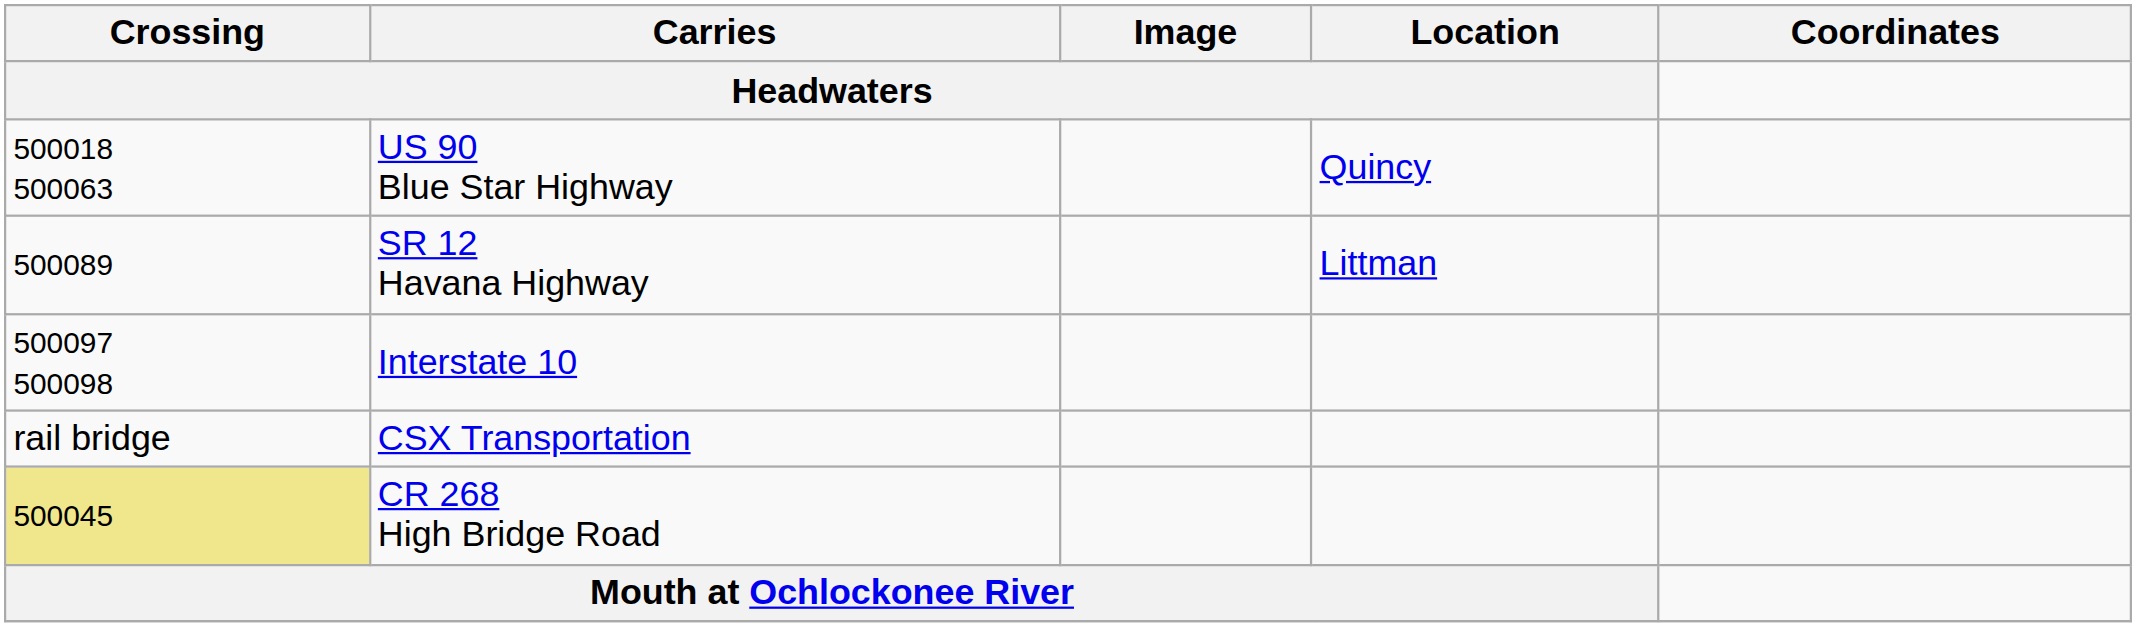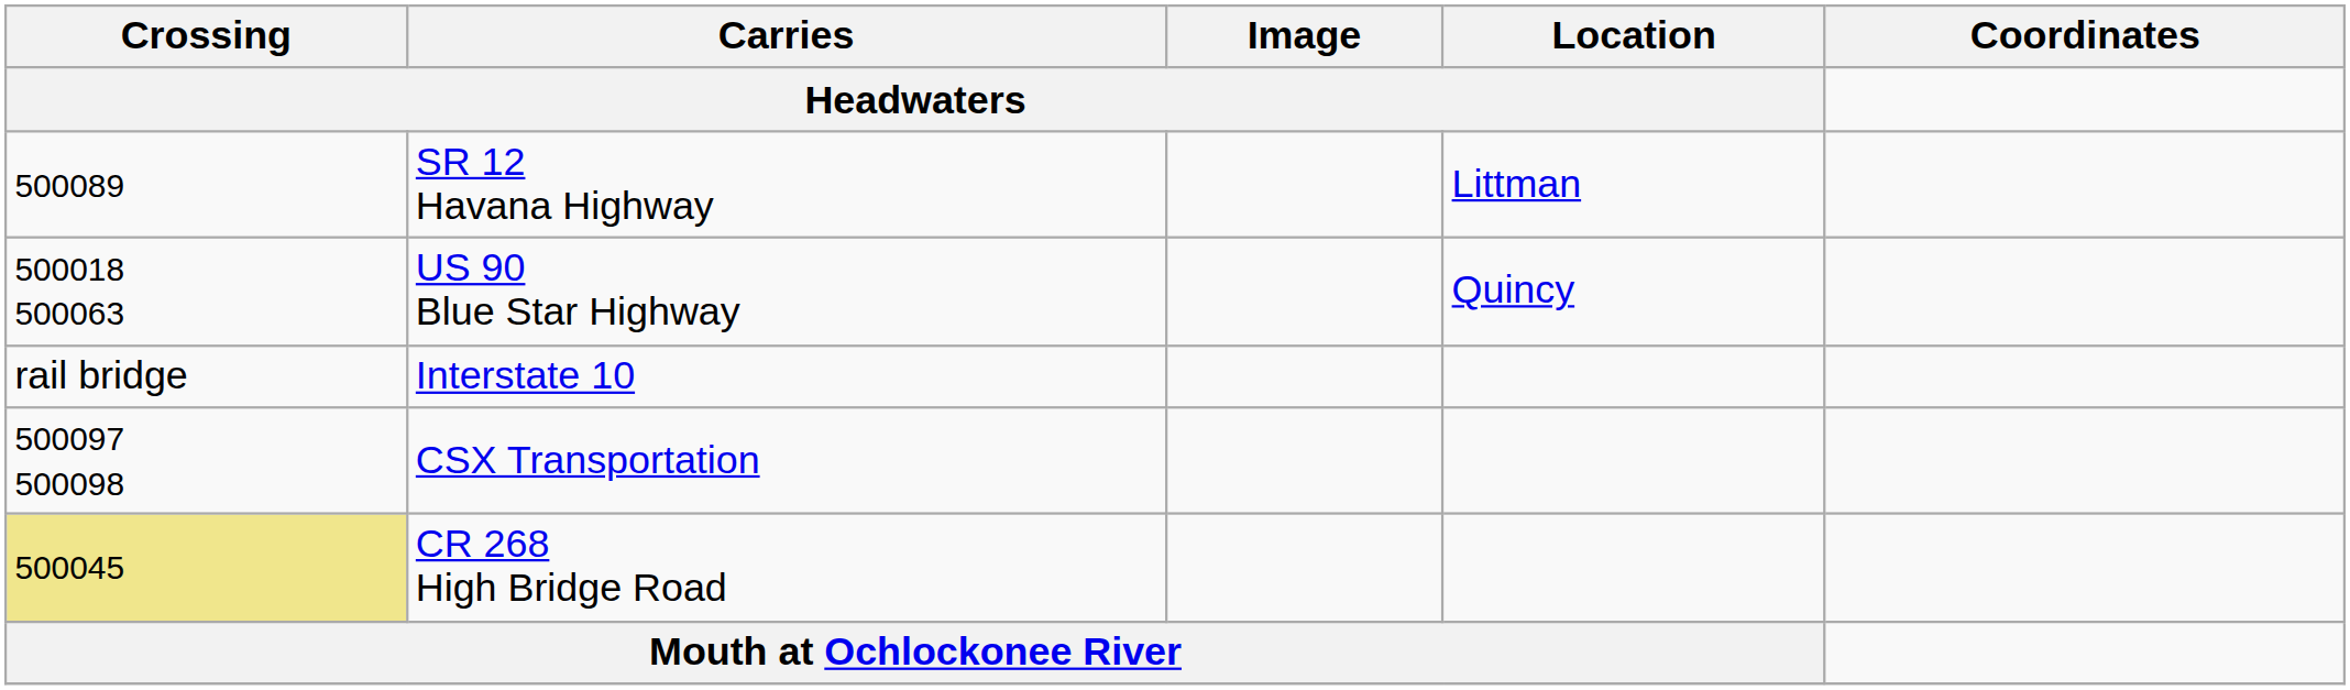rows swapped: SR 12 Havana Highway <-> US 90 Blue Star Highway
Interstate 10 | Crossing: 500097 500098 -> rail bridge
CSX Transportation | Crossing: rail bridge -> 500097 500098
